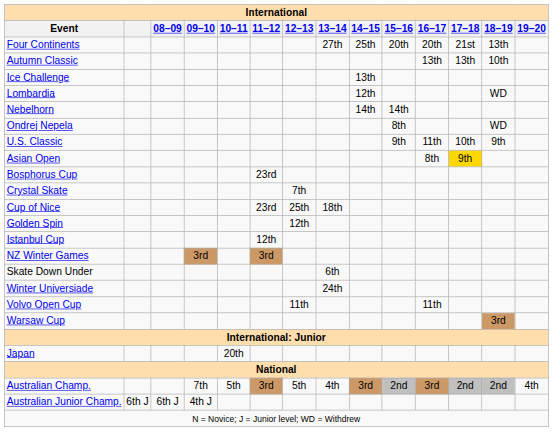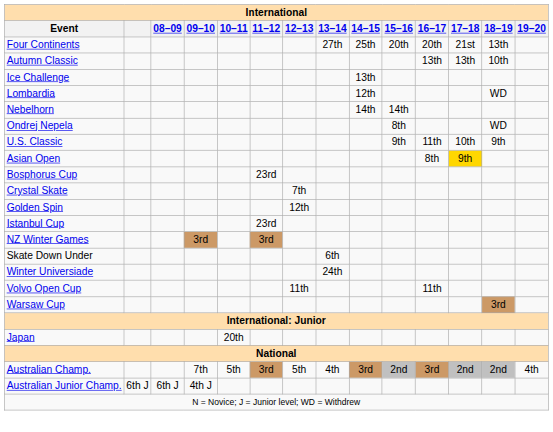- row: Cup of Nice | 23rd | 25th | 18th
Istanbul Cup | 11–12: 12th -> 23rd
